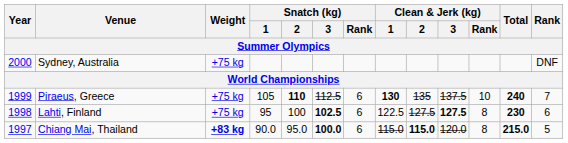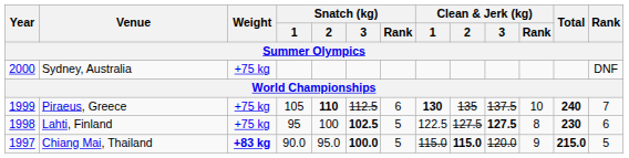Lahti, Finland | Snatch (kg) / Rank: 6 -> 5
Chiang Mai, Thailand | Snatch (kg) / Rank: 6 -> 5
Chiang Mai, Thailand | Clean & Jerk (kg) / Rank: 8 -> 9
